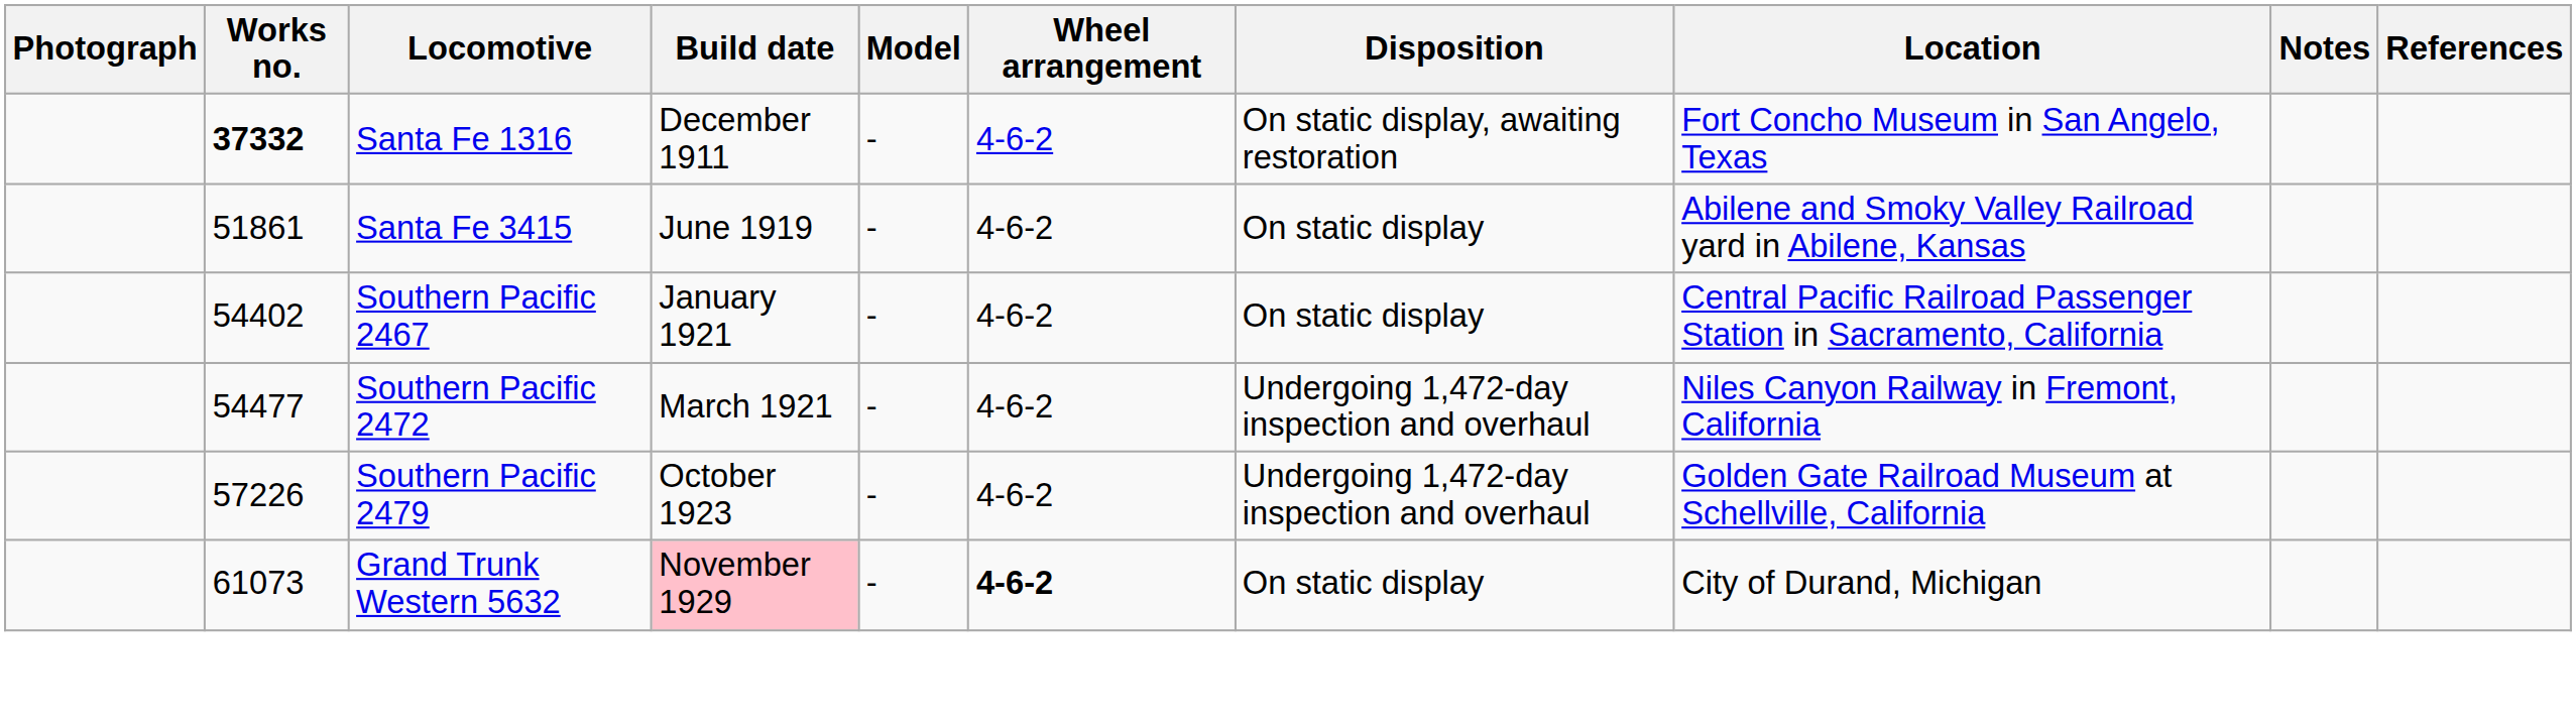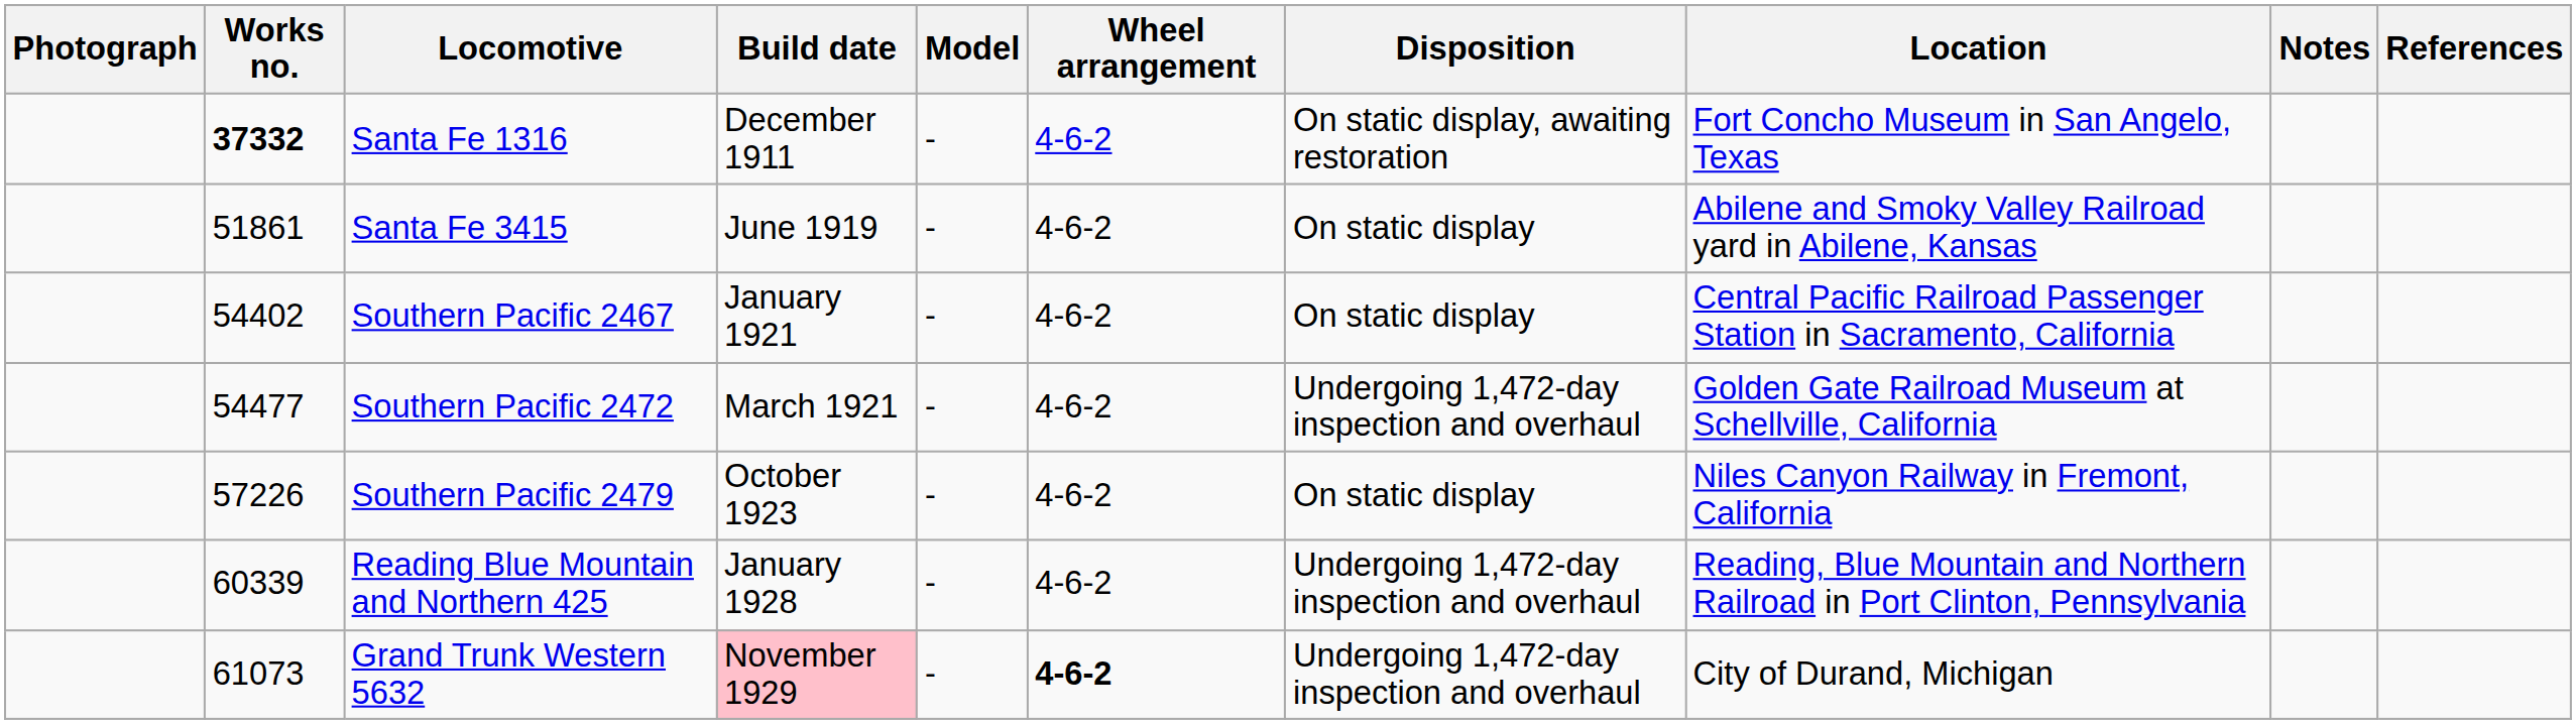Southern Pacific 2472 | Location: Niles Canyon Railway in Fremont, California -> Golden Gate Railroad Museum at Schellville, California
Southern Pacific 2479 | Disposition: Undergoing 1,472-day inspection and overhaul -> On static display
Southern Pacific 2479 | Location: Golden Gate Railroad Museum at Schellville, California -> Niles Canyon Railway in Fremont, California
+ row: 60339 | Reading Blue Mountain and Northern 425 | January 1928 | - | 4-6-2 | Undergoing 1,472-day inspection and overhaul | Reading, Blue Mountain and Northern Railroad in Port Clinton, Pennsylvania
Grand Trunk Western 5632 | Disposition: On static display -> Undergoing 1,472-day inspection and overhaul
